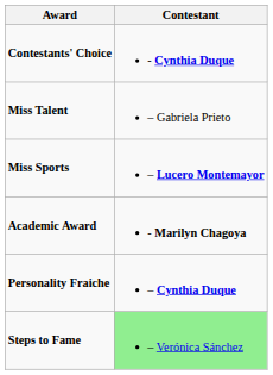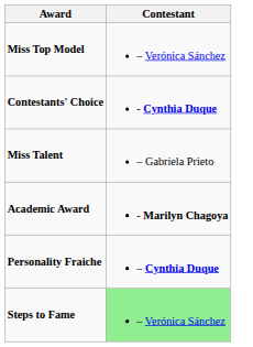+ row: Miss Top Model | – Verónica Sánchez
- row: Miss Sports | – Lucero Montemayor
